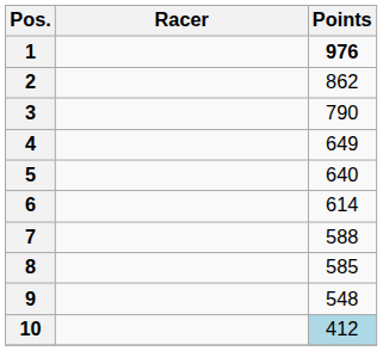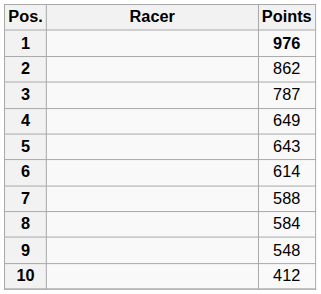3 | Points: 790 -> 787
5 | Points: 640 -> 643
8 | Points: 585 -> 584
10 | Points: lightblue background -> no background
